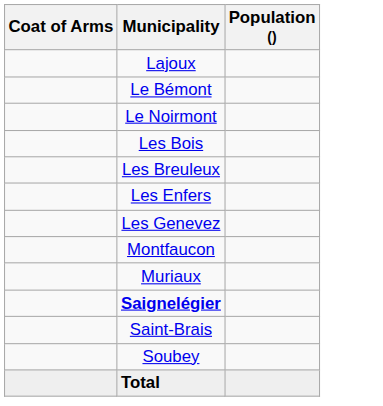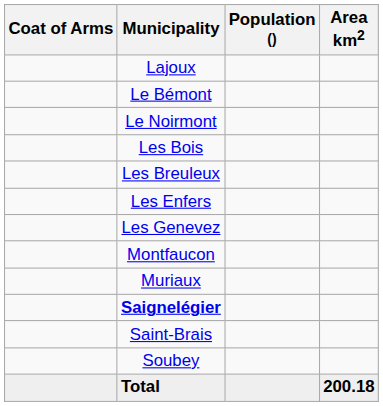+ column: Area km2 | 200.18
